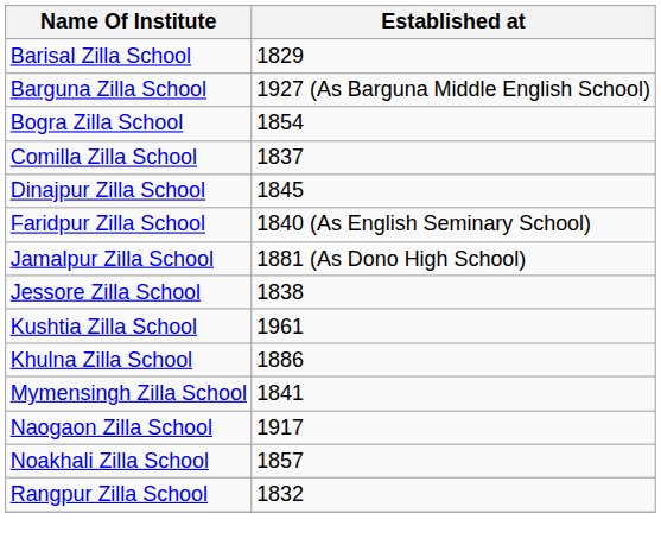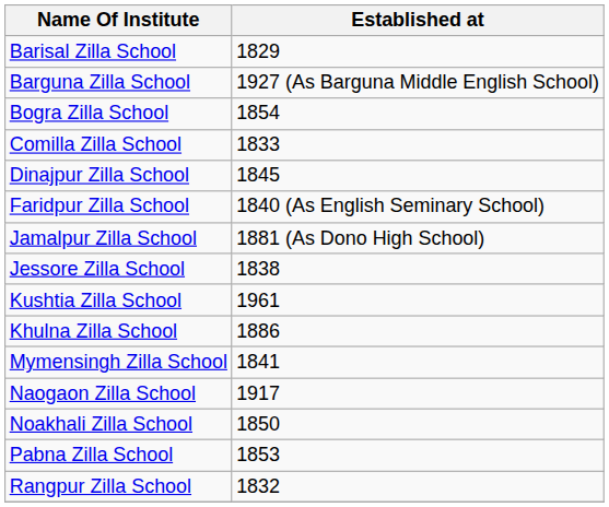Comilla Zilla School | Established at: 1837 -> 1833
Noakhali Zilla School | Established at: 1857 -> 1850
+ row: Pabna Zilla School | 1853
